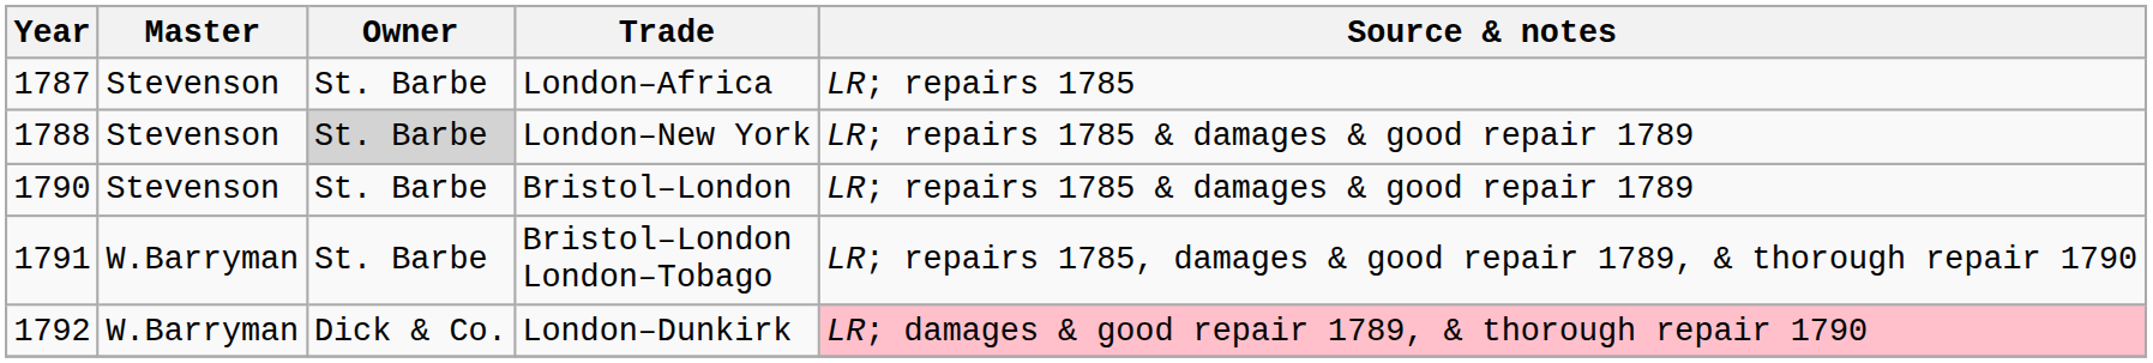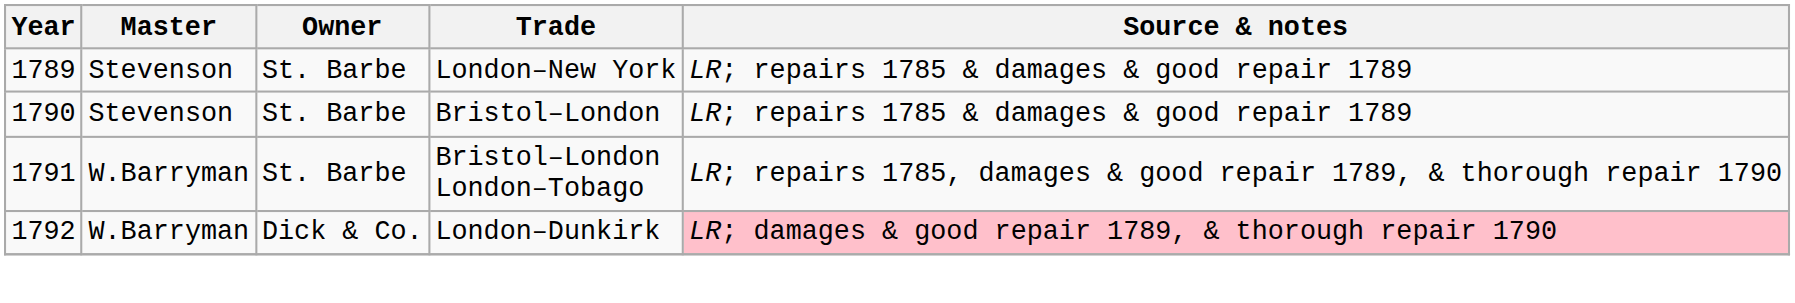- row: 1787 | Stevenson | St. Barbe | London–Africa | LR; repairs 1785
London–New York | Year: 1788 -> 1789
London–New York | Owner: lightgrey background -> no background
